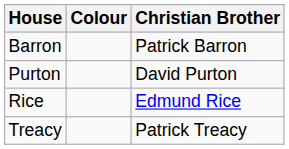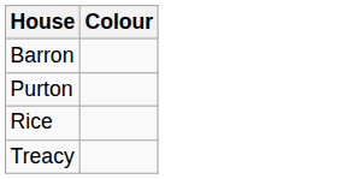- column: Christian Brother | Patrick Barron | David Purton | Edmund Rice | Patrick Treacy
